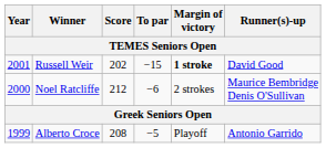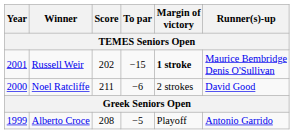Russell Weir | Runner(s)-up: David Good -> Maurice Bembridge Denis O'Sullivan
Noel Ratcliffe | Score: 212 -> 211
Noel Ratcliffe | Runner(s)-up: Maurice Bembridge Denis O'Sullivan -> David Good
